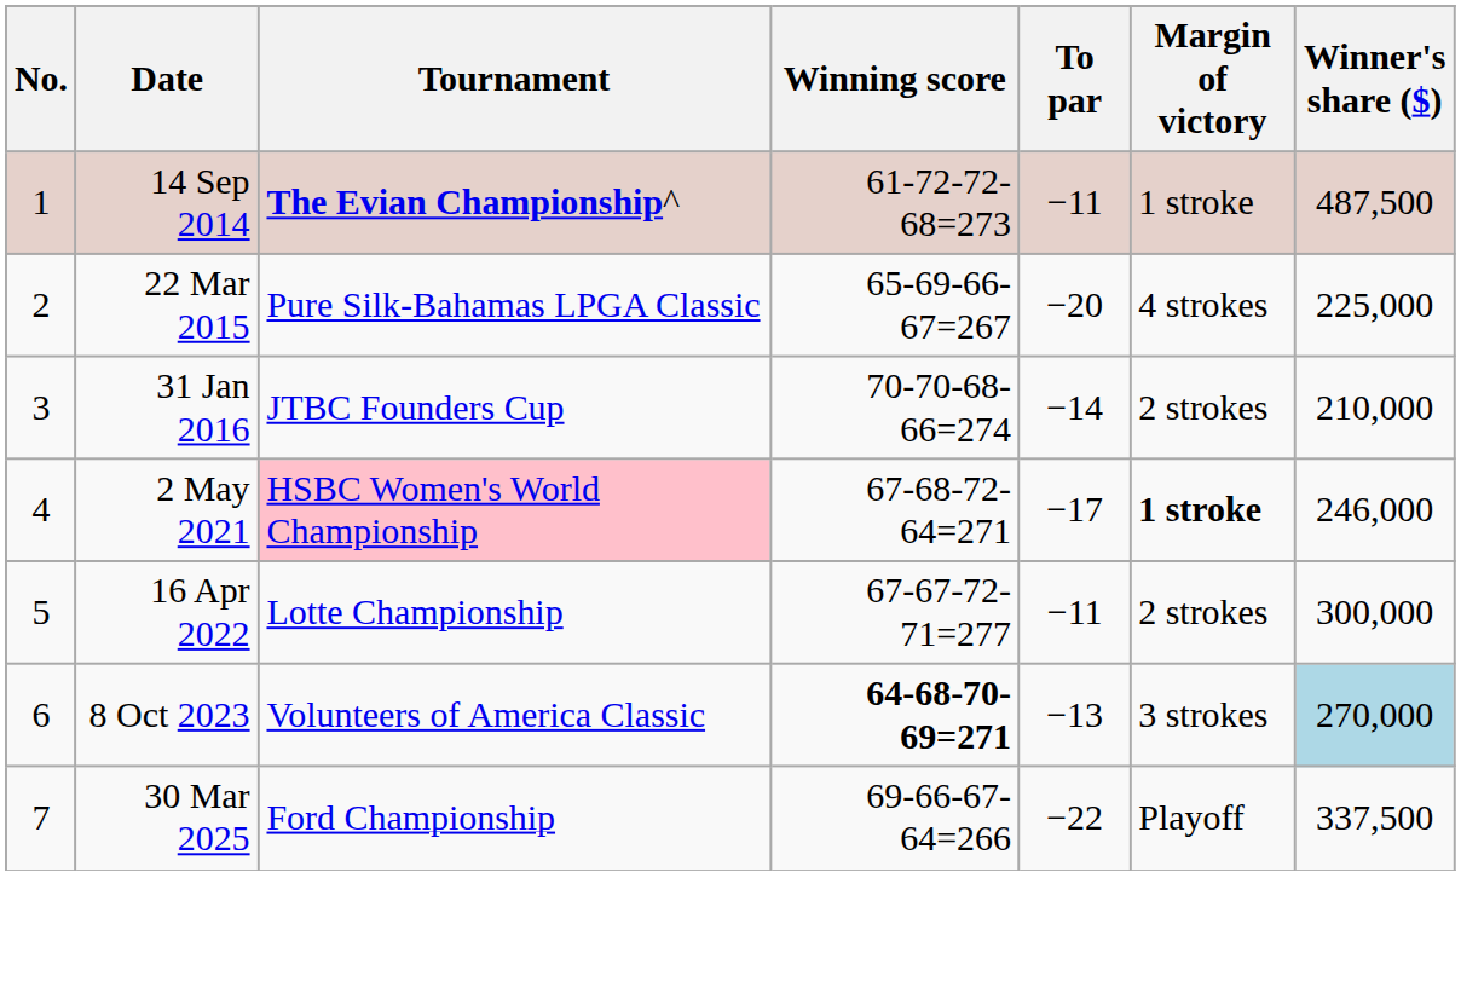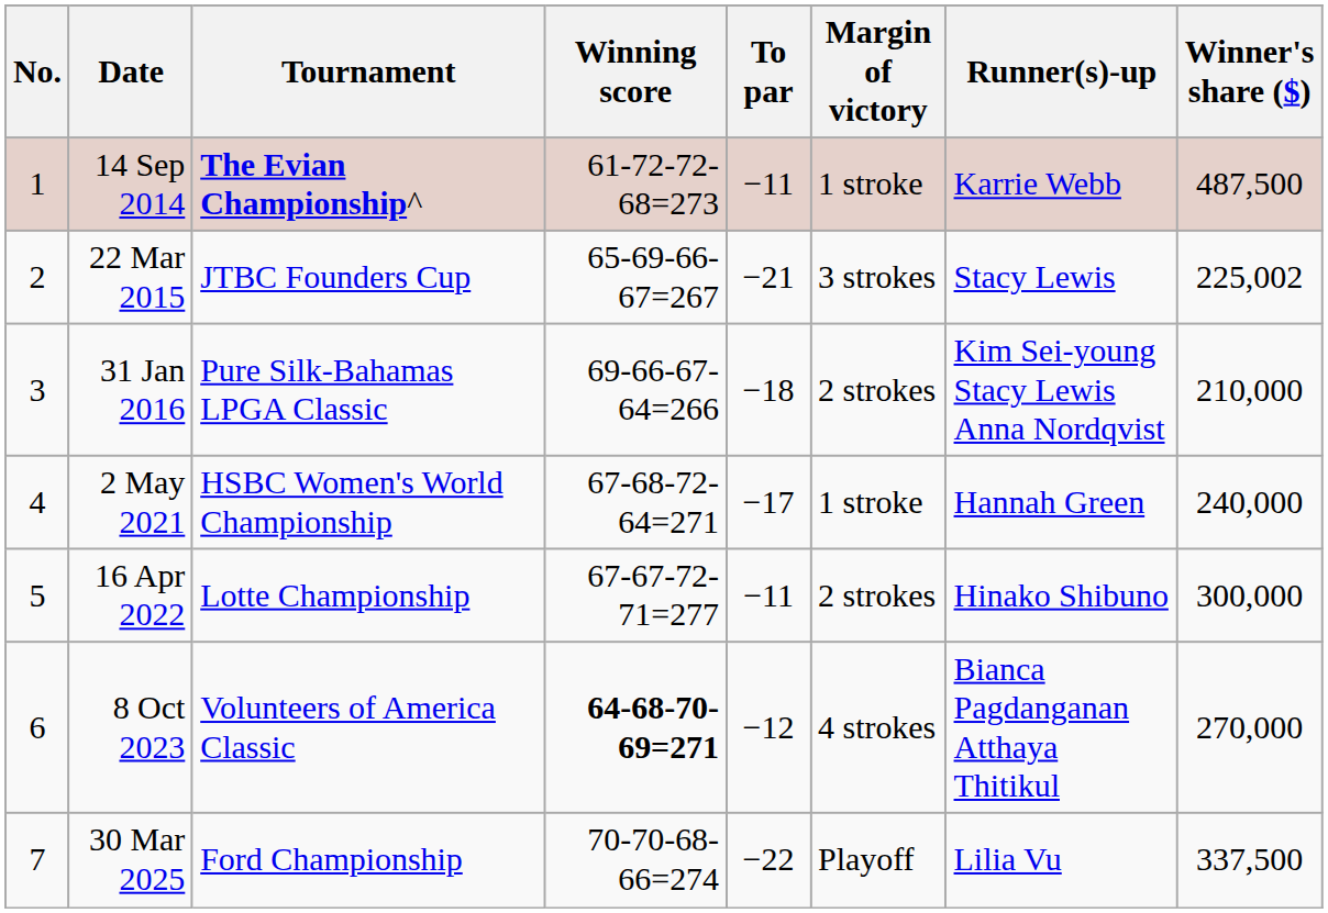+ column: Runner(s)-up | Karrie Webb | Stacy Lewis | Kim Sei-young Stacy Lewis Anna Nordqvist | Hannah Green | Hinako Shibuno | Bianca Pagdanganan Atthaya Thitikul | Lilia Vu
22 Mar 2015 | Tournament: Pure Silk-Bahamas LPGA Classic -> JTBC Founders Cup
22 Mar 2015 | To par: −20 -> −21
22 Mar 2015 | Margin of victory: 4 strokes -> 3 strokes
22 Mar 2015 | Winner's share ($): 225,000 -> 225,002
31 Jan 2016 | Tournament: JTBC Founders Cup -> Pure Silk-Bahamas LPGA Classic
31 Jan 2016 | Winning score: 70-70-68-66=274 -> 69-66-67-64=266
31 Jan 2016 | To par: −14 -> −18
2 May 2021 | Tournament: pink background -> no background
2 May 2021 | Margin of victory: bold -> normal
2 May 2021 | Winner's share ($): 246,000 -> 240,000
8 Oct 2023 | To par: −13 -> −12
8 Oct 2023 | Margin of victory: 3 strokes -> 4 strokes
8 Oct 2023 | Winner's share ($): lightblue background -> no background
30 Mar 2025 | Winning score: 69-66-67-64=266 -> 70-70-68-66=274
